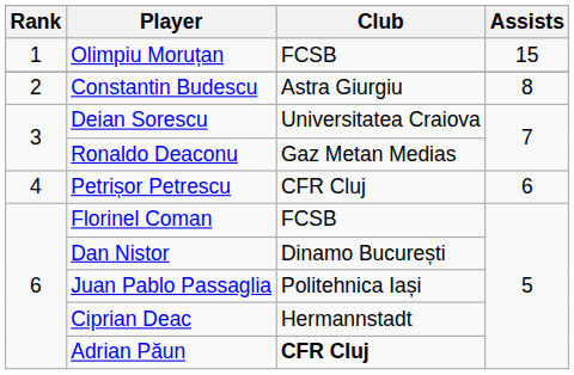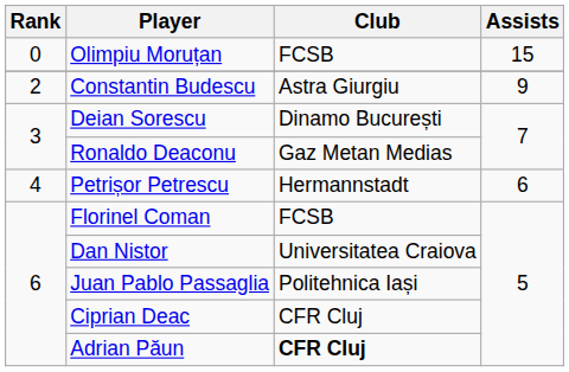Olimpiu Moruțan | Rank: 1 -> 0
Constantin Budescu | Assists: 8 -> 9
Deian Sorescu | Club: Universitatea Craiova -> Dinamo București
Petrișor Petrescu | Club: CFR Cluj -> Hermannstadt
Dan Nistor | Club: Dinamo București -> Universitatea Craiova
Ciprian Deac | Club: Hermannstadt -> CFR Cluj
